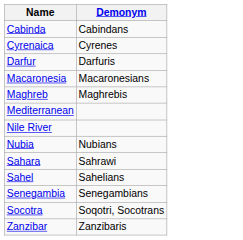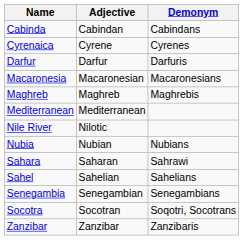+ column: Adjective | Cabindan | Cyrene | Darfur | Macaronesian | Maghreb | Mediterranean | Nilotic | Nubian | Saharan | Sahelian | Senegambian | Socotran | Zanzibar
